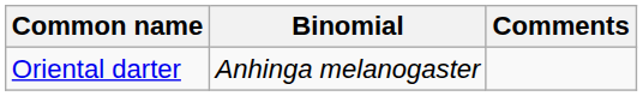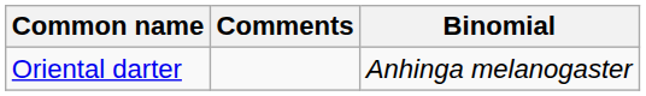columns swapped: Binomial <-> Comments
